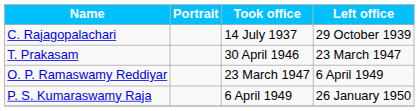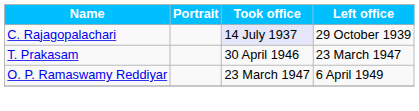C. Rajagopalachari | Took office: no background -> lavender background
- row: P. S. Kumaraswamy Raja | 6 April 1949 | 26 January 1950
